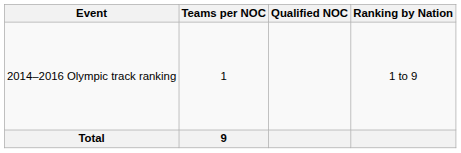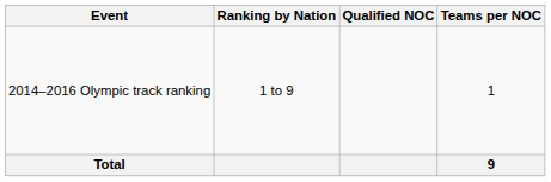columns swapped: Ranking by Nation <-> Teams per NOC
